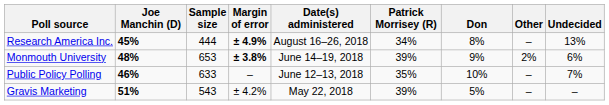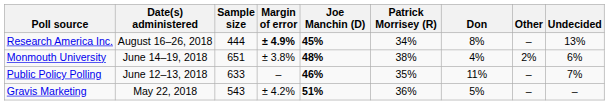columns swapped: Date(s) administered <-> Joe Manchin (D)
Monmouth University | Sample size: 653 -> 651
Monmouth University | Margin of error: bold -> normal
Monmouth University | Patrick Morrisey (R): 39% -> 38%
Monmouth University | Don: 9% -> 4%
Public Policy Polling | Don: 10% -> 11%
Gravis Marketing | Patrick Morrisey (R): 39% -> 36%
